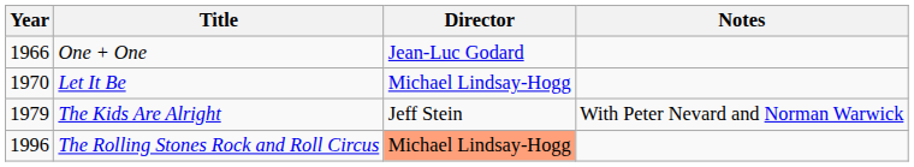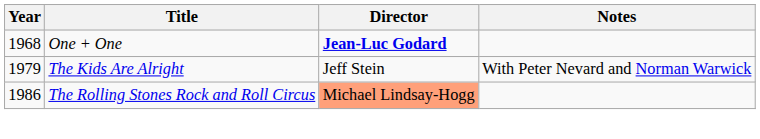One + One | Year: 1966 -> 1968
One + One | Director: normal -> bold
- row: 1970 | Let It Be | Michael Lindsay-Hogg
The Rolling Stones Rock and Roll Circus | Year: 1996 -> 1986
